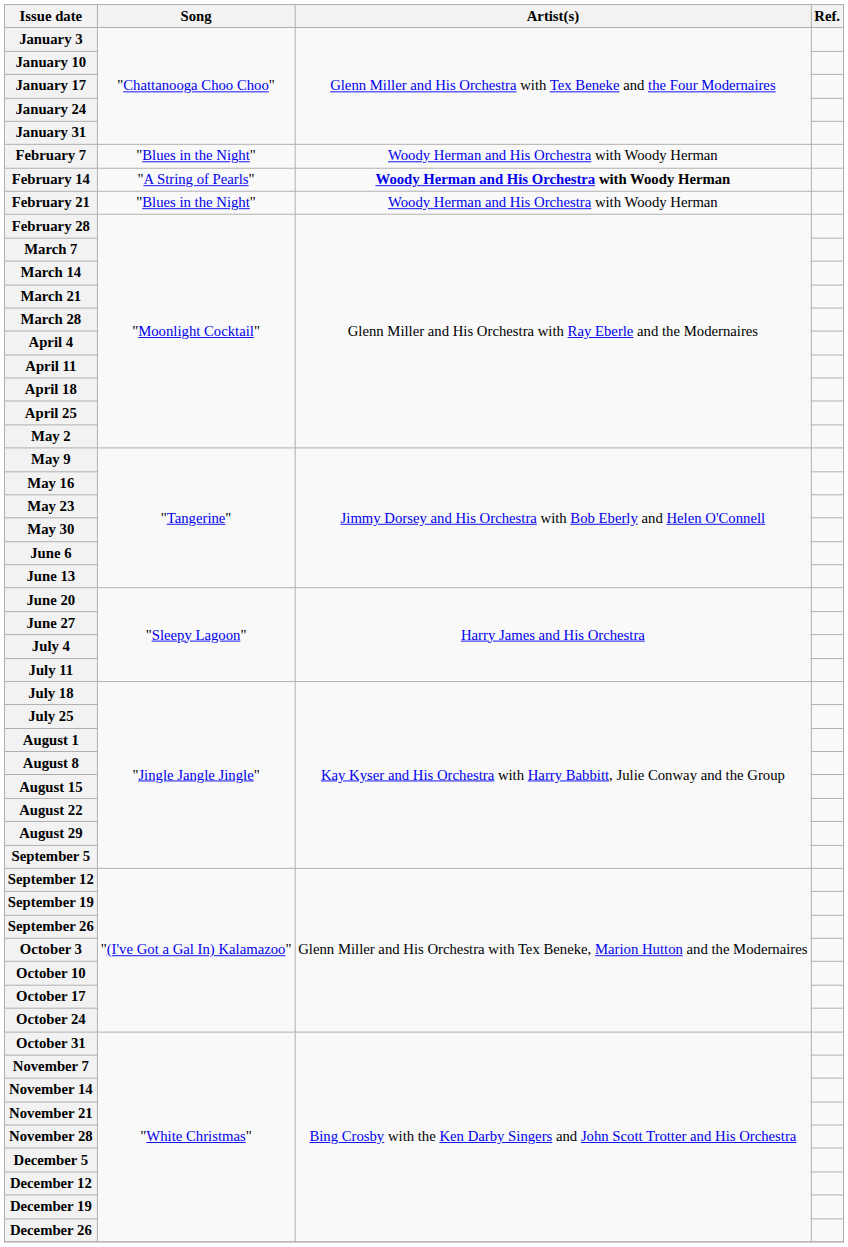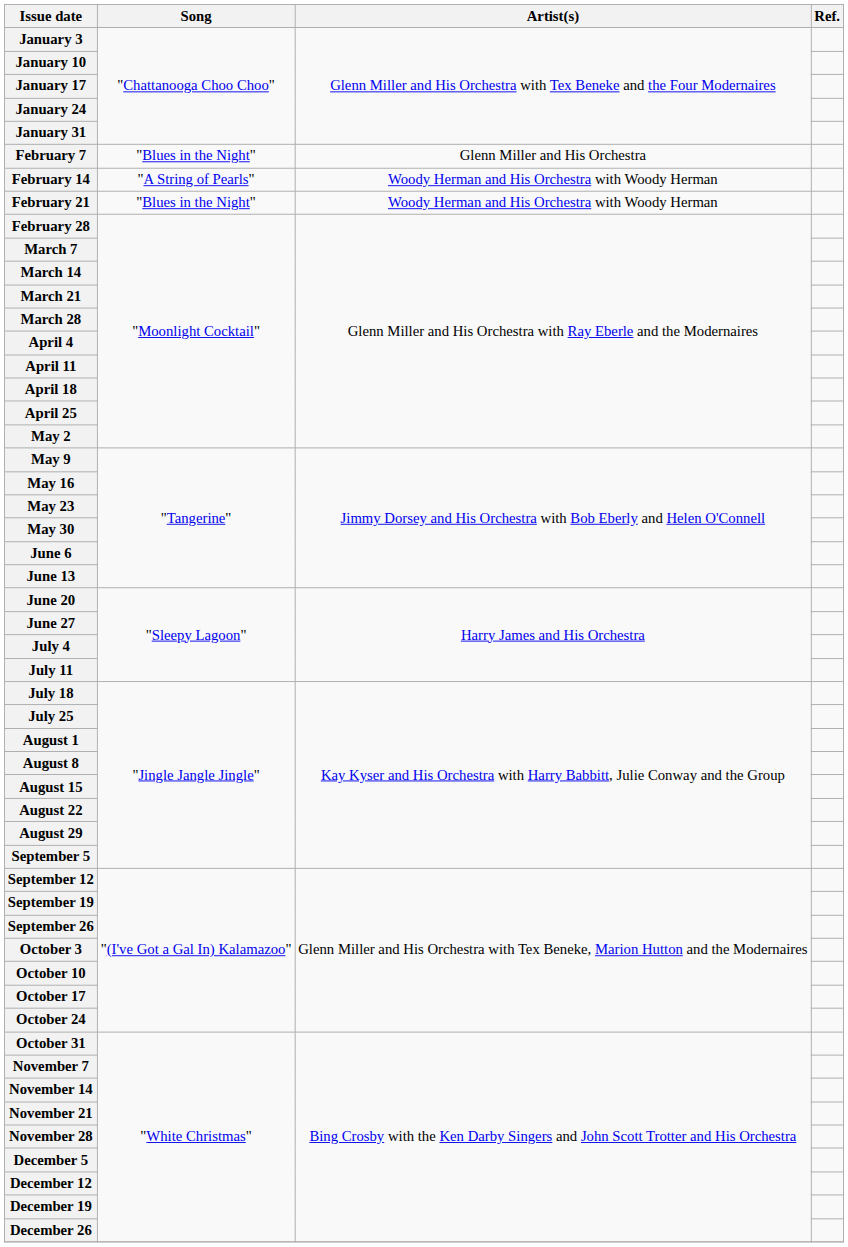February 7 | Artist(s): Woody Herman and His Orchestra with Woody Herman -> Glenn Miller and His Orchestra
February 14 | Artist(s): bold -> normal
